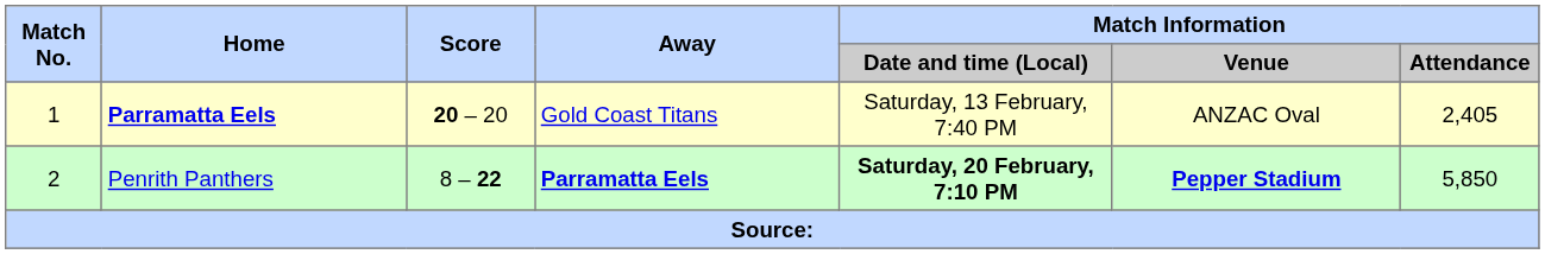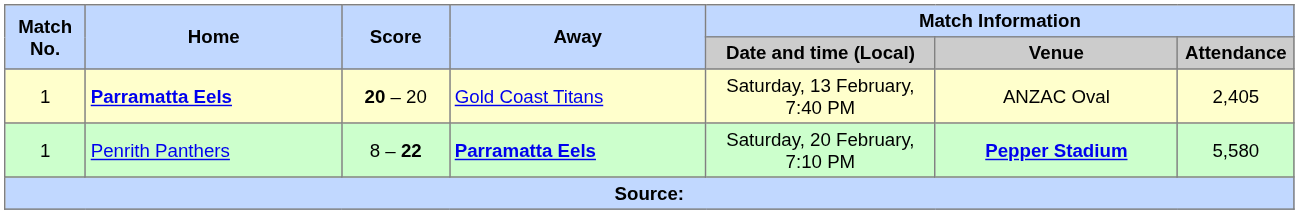Penrith Panthers | Match No.: 2 -> 1
Penrith Panthers | Match Information / Date and time (Local): bold -> normal
Penrith Panthers | Match Information / Attendance: 5,850 -> 5,580
